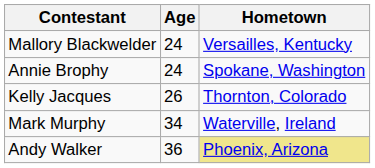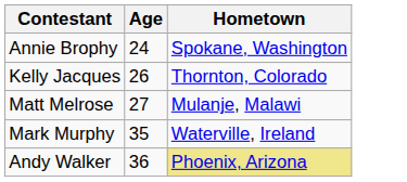- row: Mallory Blackwelder | 24 | Versailles, Kentucky
+ row: Matt Melrose | 27 | Mulanje, Malawi
Mark Murphy | Age: 34 -> 35
